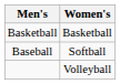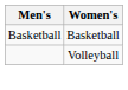- row: Baseball | Softball
